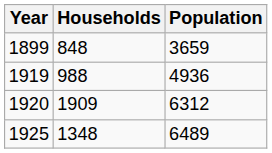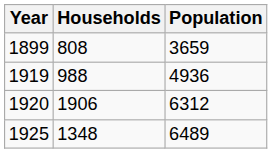1899 | Households: 848 -> 808
1920 | Households: 1909 -> 1906
